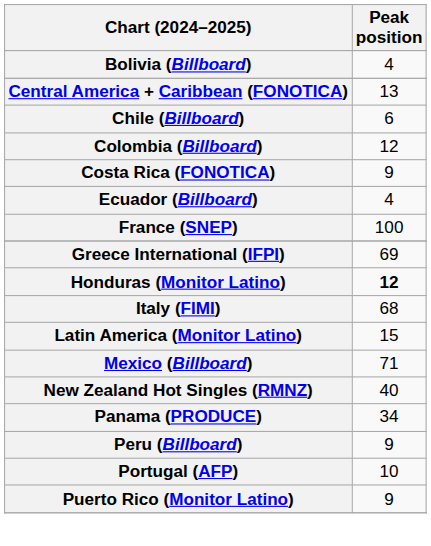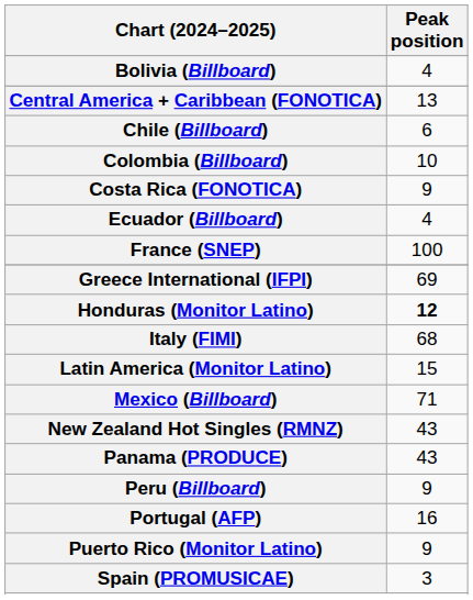Colombia (Billboard) | Peak position: 12 -> 10
New Zealand Hot Singles (RMNZ) | Peak position: 40 -> 43
Panama (PRODUCE) | Peak position: 34 -> 43
Portugal (AFP) | Peak position: 10 -> 16
+ row: Spain (PROMUSICAE) | 3
